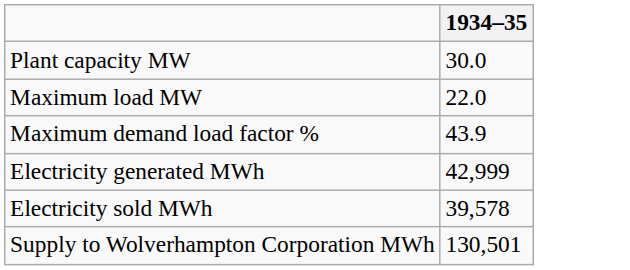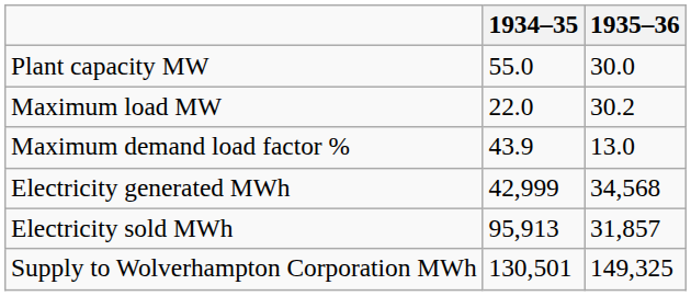+ column: 1935–36 | 30.0 | 30.2 | 13.0 | 34,568 | 31,857 | 149,325
Plant capacity MW | 1934–35: 30.0 -> 55.0
Electricity sold MWh | 1934–35: 39,578 -> 95,913
